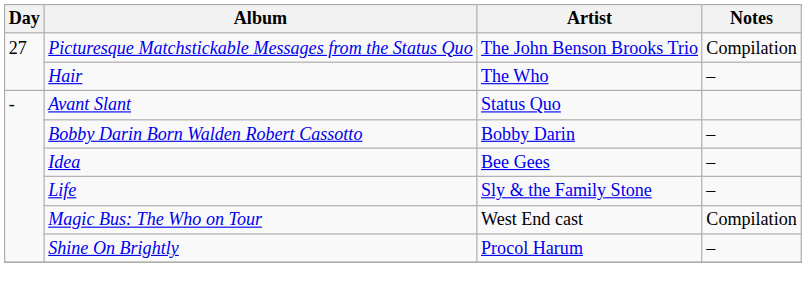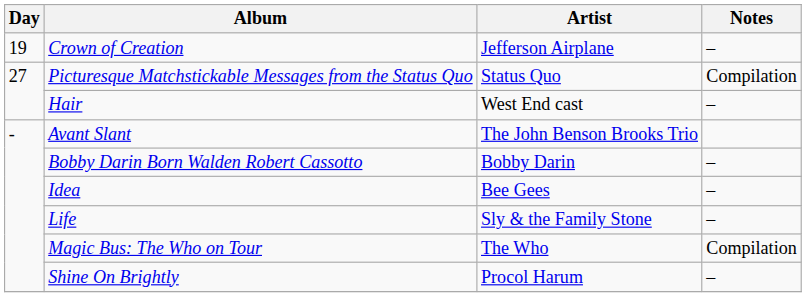+ row: 19 | Crown of Creation | Jefferson Airplane | –
Picturesque Matchstickable Messages from the Status Quo | Artist: The John Benson Brooks Trio -> Status Quo
Hair | Artist: The Who -> West End cast
Avant Slant | Artist: Status Quo -> The John Benson Brooks Trio
Magic Bus: The Who on Tour | Artist: West End cast -> The Who
